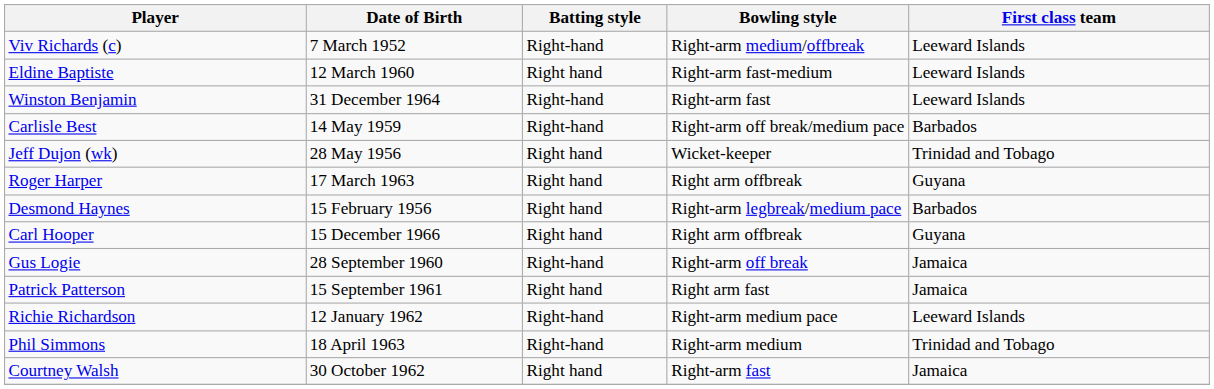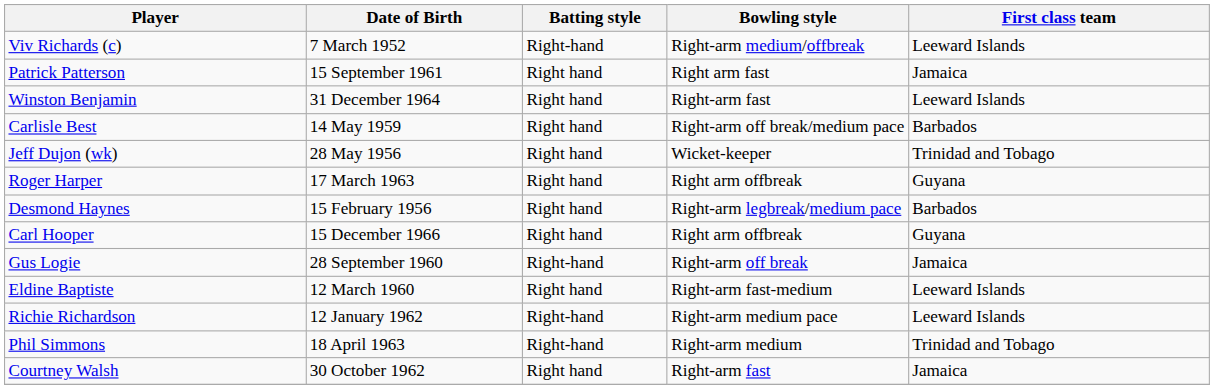rows swapped: Eldine Baptiste <-> Patrick Patterson
Winston Benjamin | Batting style: Right-hand -> Right hand
Carlisle Best | Batting style: Right-hand -> Right hand
